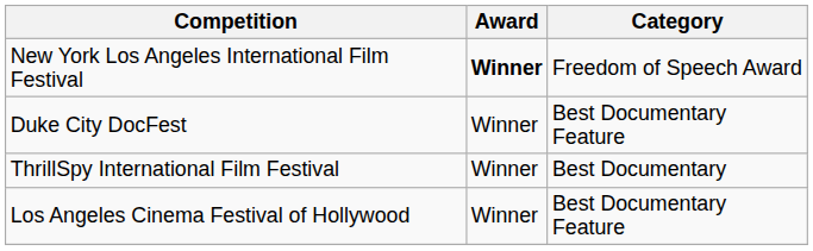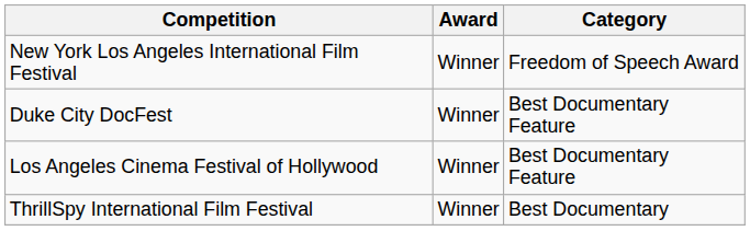New York Los Angeles International Film Festival | Award: bold -> normal
rows swapped: Los Angeles Cinema Festival of Hollywood <-> ThrillSpy International Film Festival
